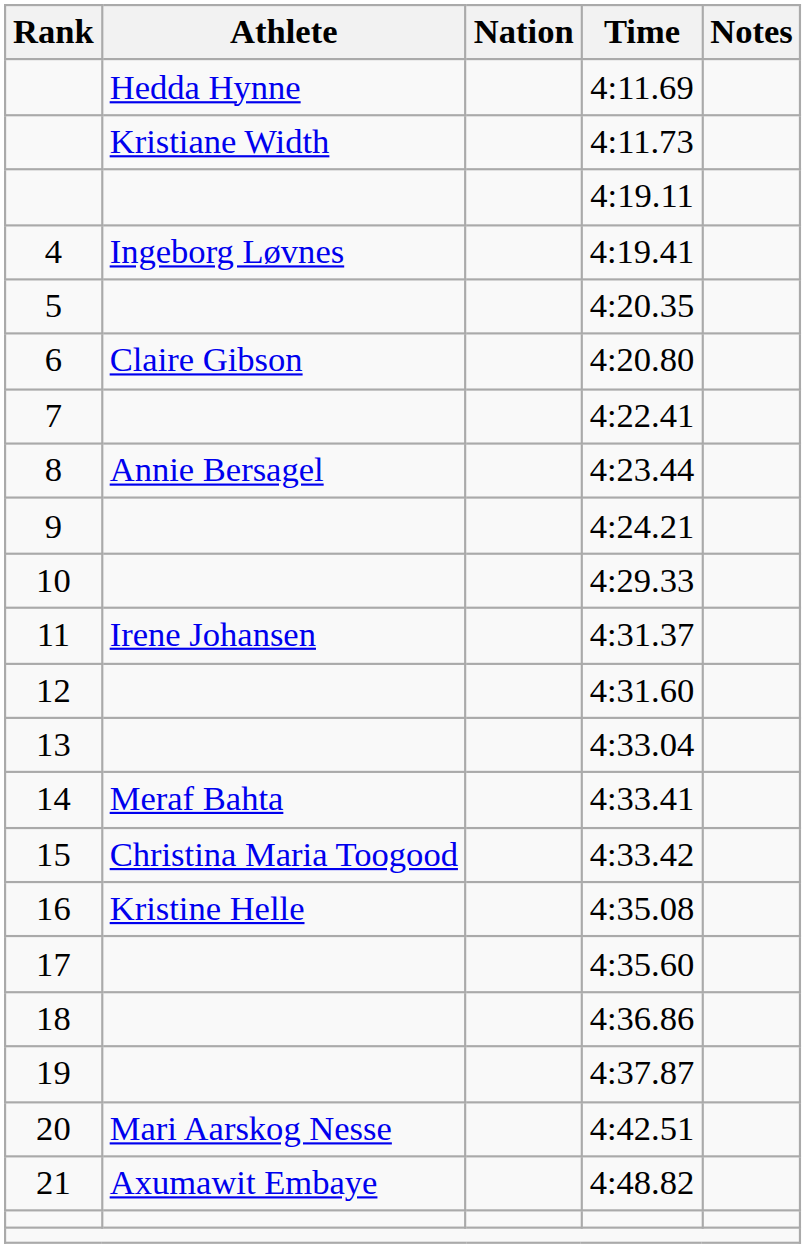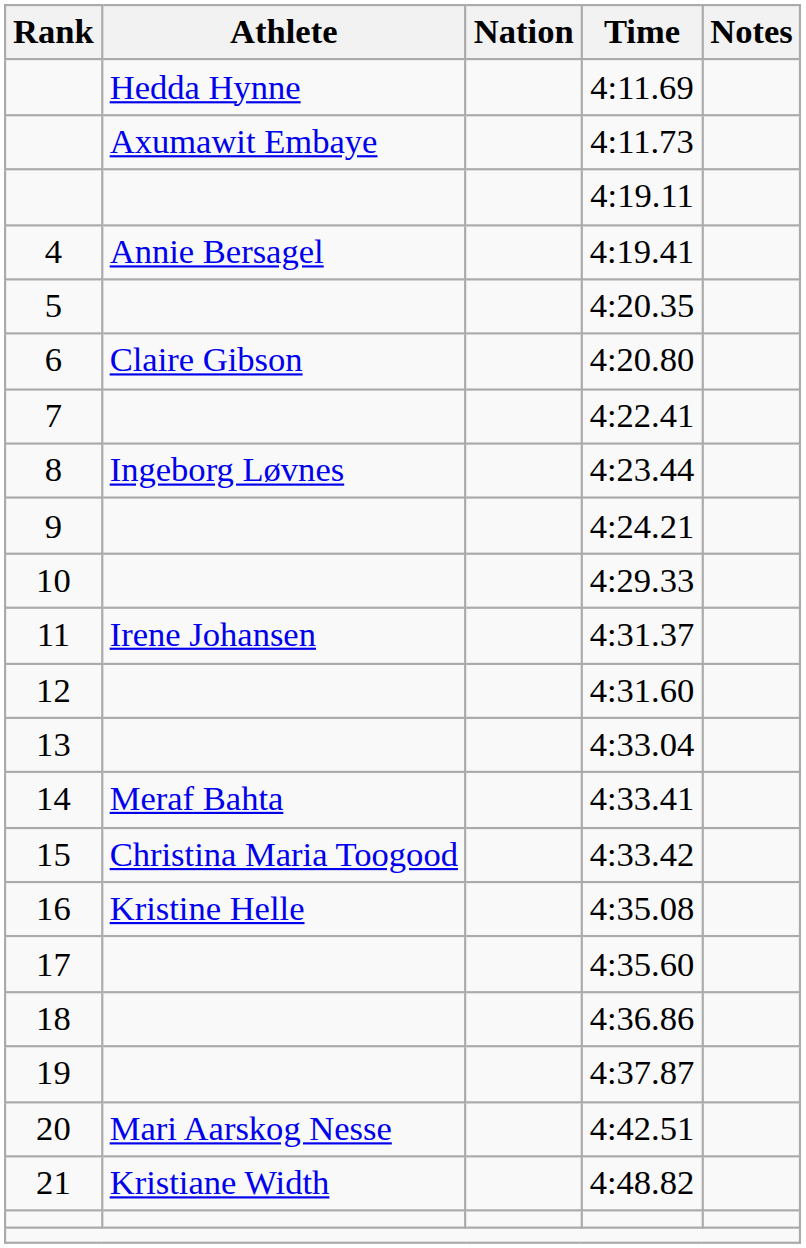4:11.73 | Athlete: Kristiane Width -> Axumawit Embaye
4:19.41 | Athlete: Ingeborg Løvnes -> Annie Bersagel
4:23.44 | Athlete: Annie Bersagel -> Ingeborg Løvnes
4:48.82 | Athlete: Axumawit Embaye -> Kristiane Width
